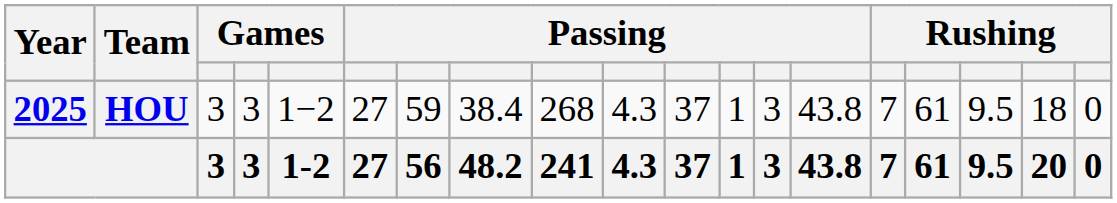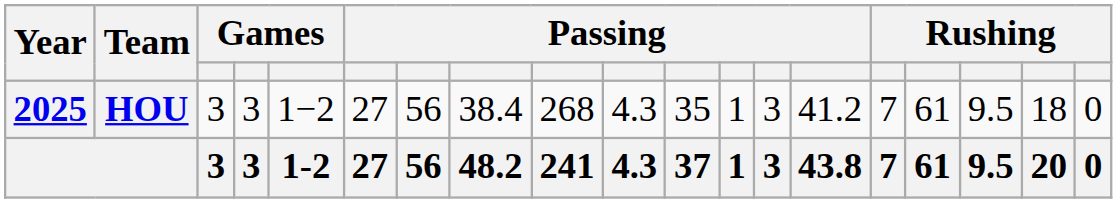HOU | column 7: 59 -> 56
HOU | column 11: 37 -> 35
HOU | column 14: 43.8 -> 41.2
